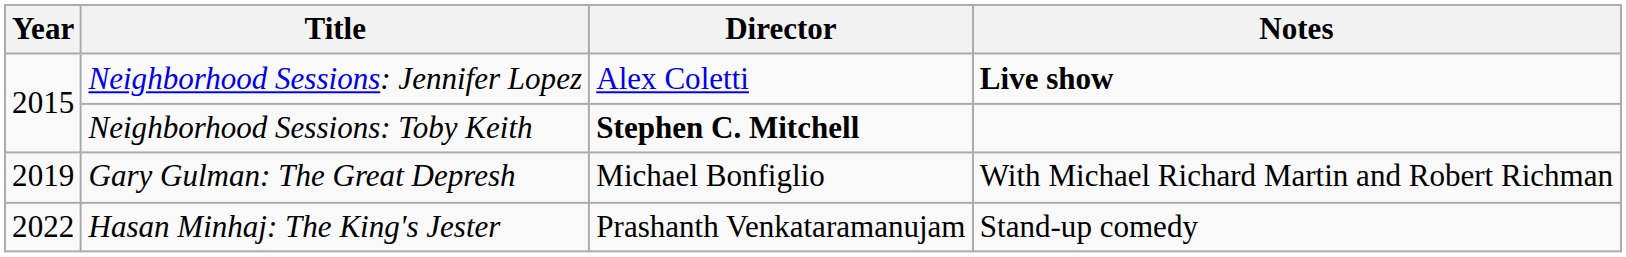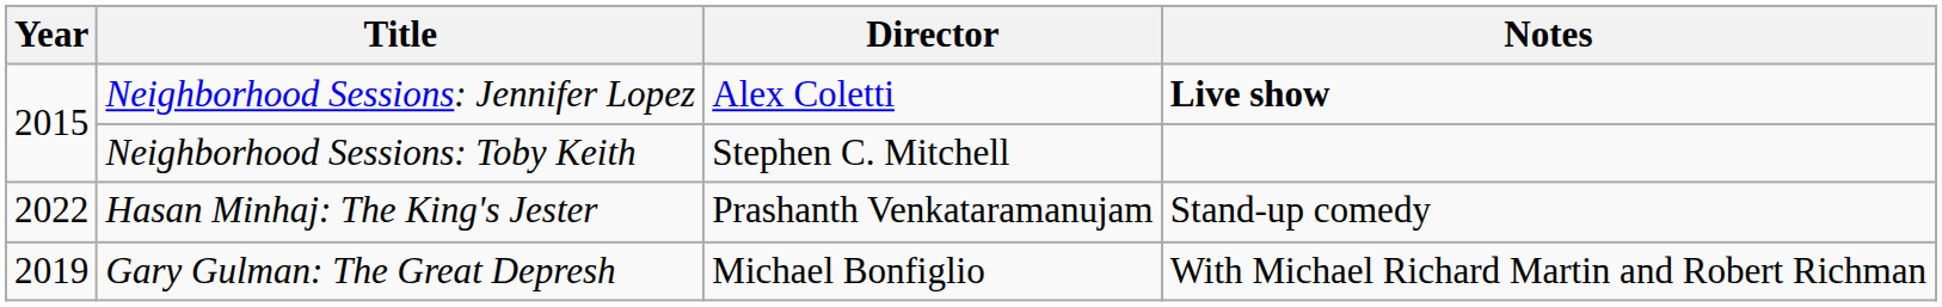Neighborhood Sessions: Toby Keith | Director: bold -> normal
rows swapped: Gary Gulman: The Great Depresh <-> Hasan Minhaj: The King's Jester
